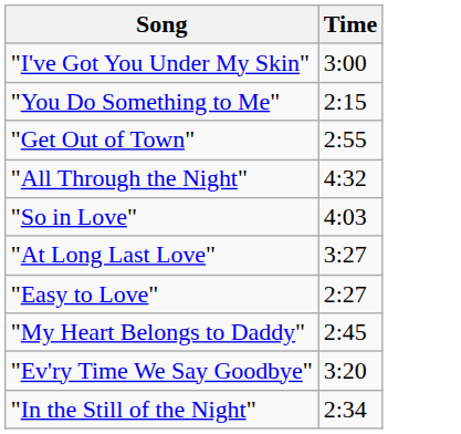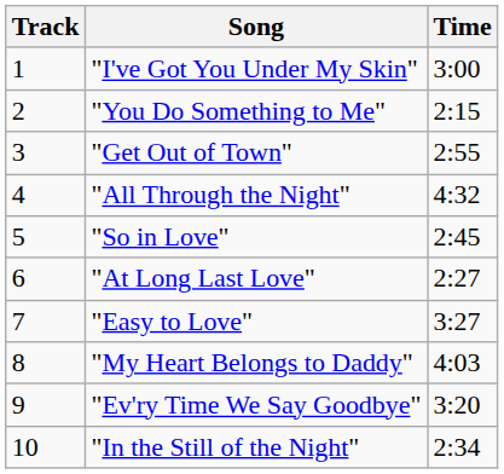+ column: Track | 1 | 2 | 3 | 4 | 5 | 6 | 7 | 8 | 9 | 10
"So in Love" | Time: 4:03 -> 2:45
"At Long Last Love" | Time: 3:27 -> 2:27
"Easy to Love" | Time: 2:27 -> 3:27
"My Heart Belongs to Daddy" | Time: 2:45 -> 4:03
